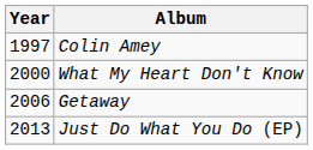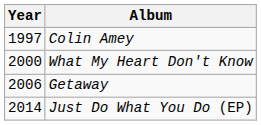Just Do What You Do (EP) | Year: 2013 -> 2014
